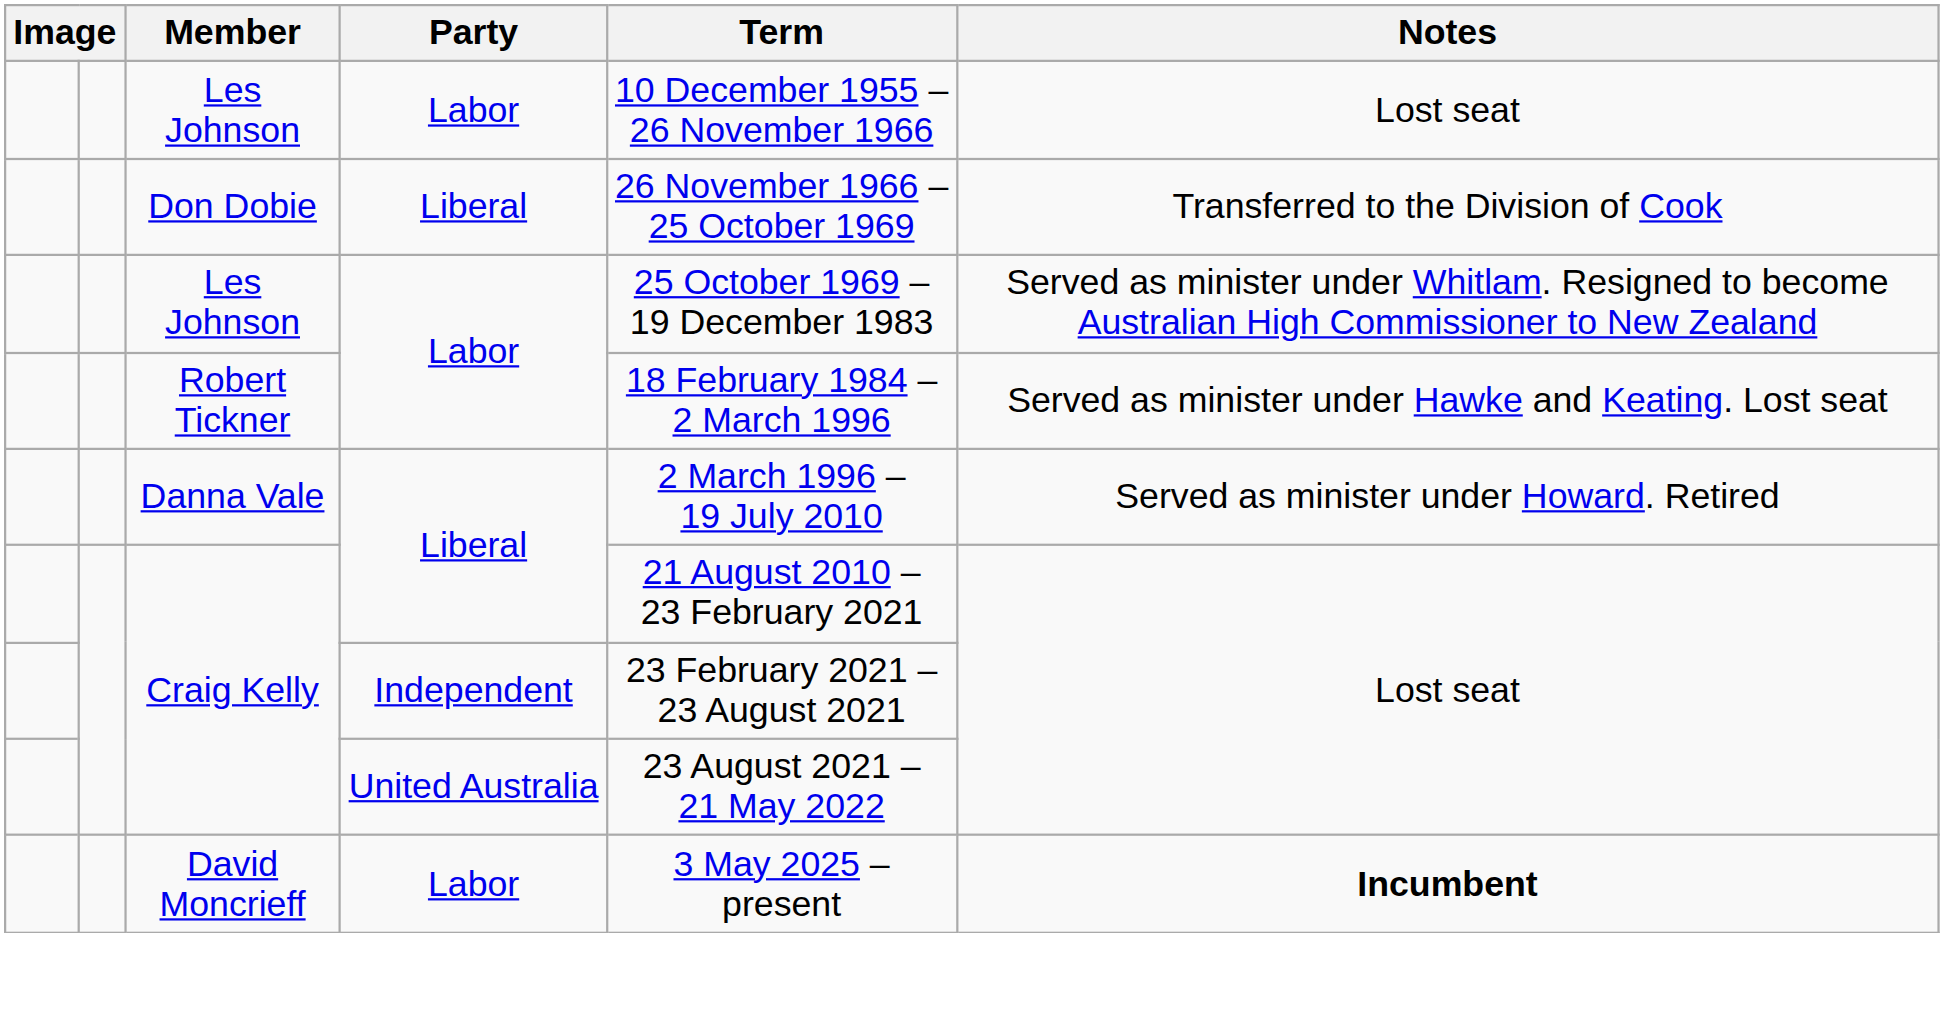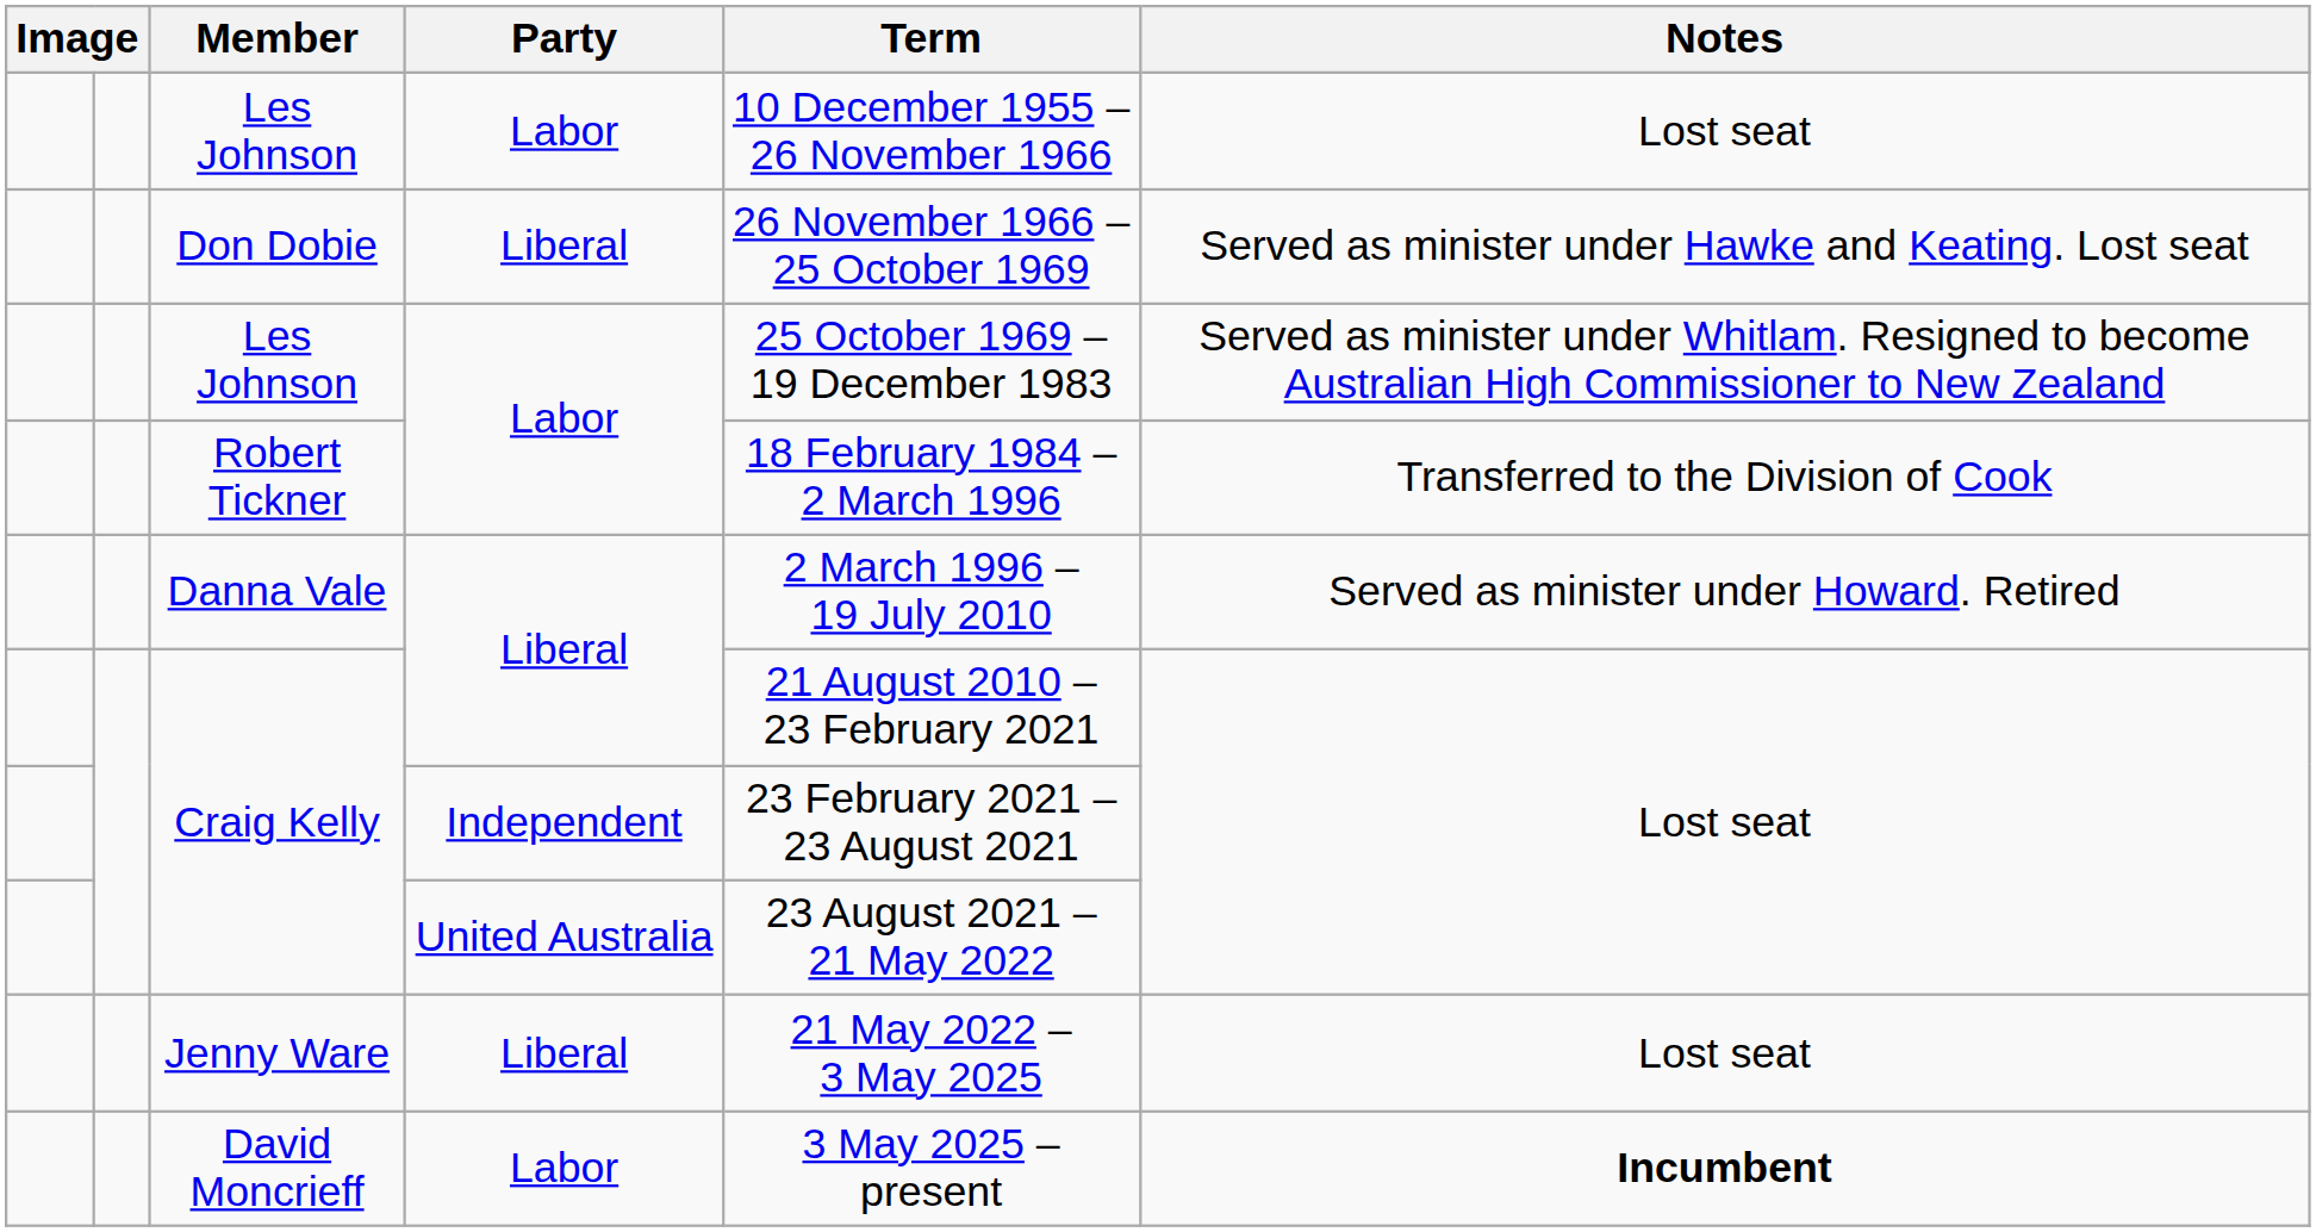Don Dobie | Notes: Transferred to the Division of Cook -> Served as minister under Hawke and Keating. Lost seat
Robert Tickner | Notes: Served as minister under Hawke and Keating. Lost seat -> Transferred to the Division of Cook
+ row: Jenny Ware | Liberal | 21 May 2022 – 3 May 2025 | Lost seat
